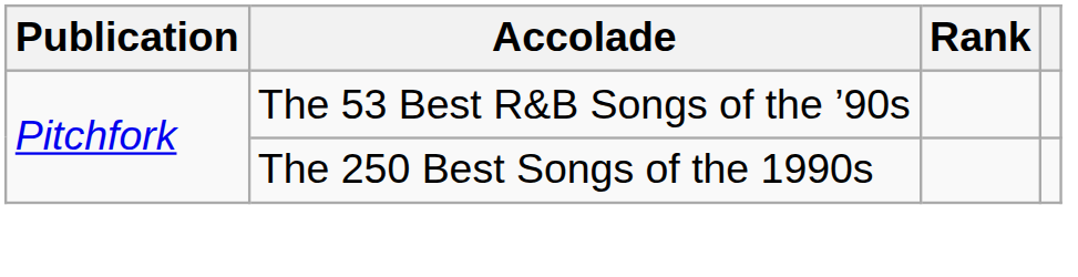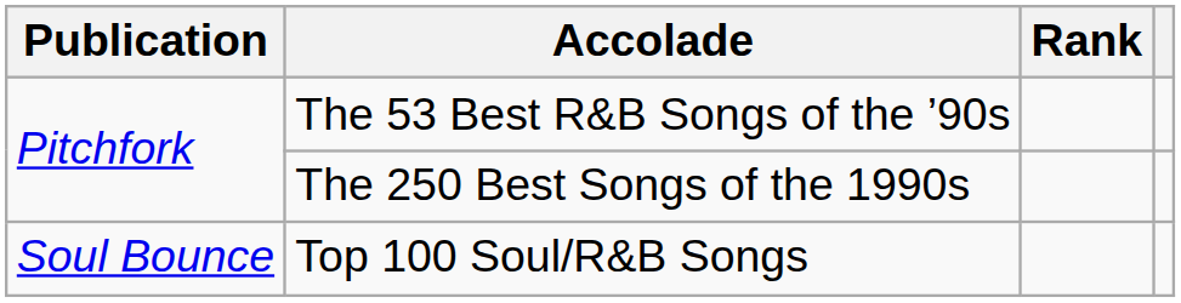+ row: Soul Bounce | Top 100 Soul/R&B Songs
